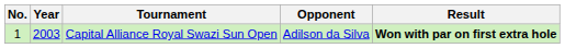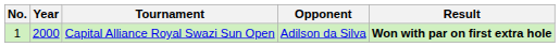Capital Alliance Royal Swazi Sun Open | Year: 2003 -> 2000
